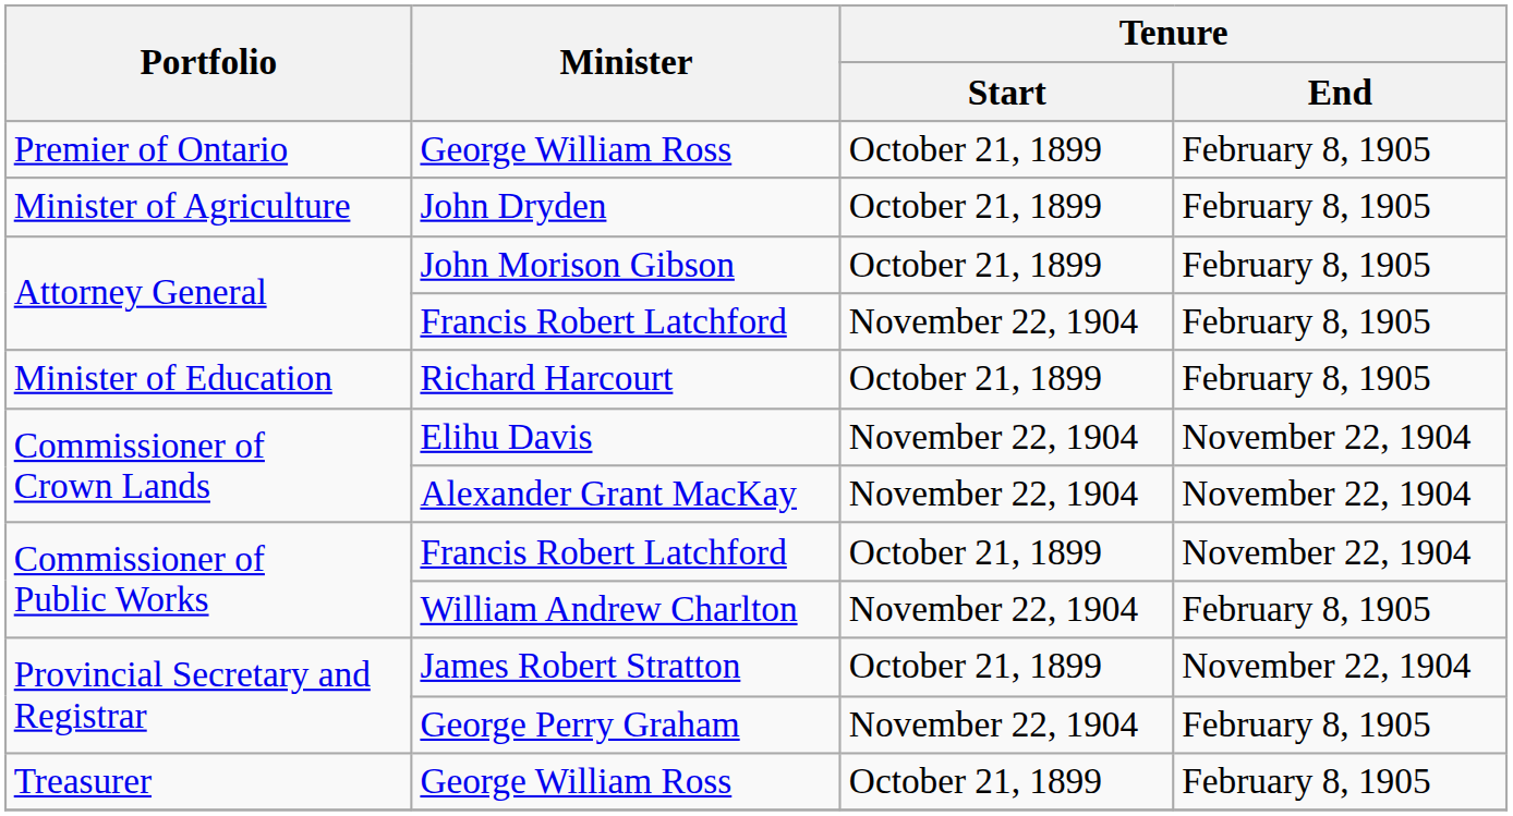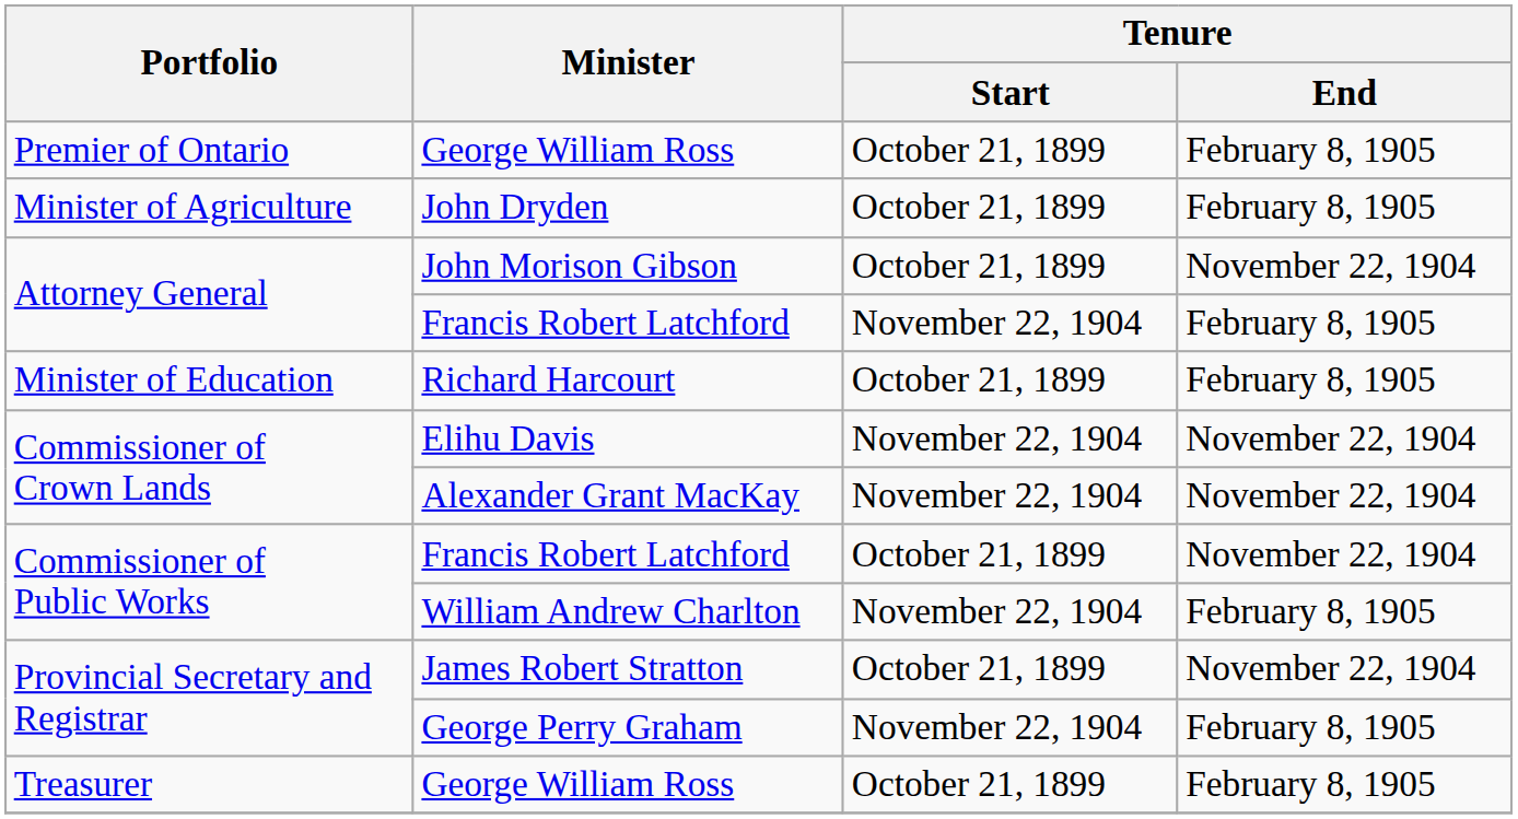John Morison Gibson | Tenure / End: February 8, 1905 -> November 22, 1904
